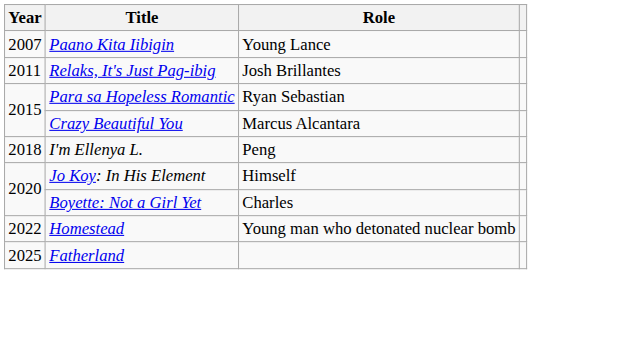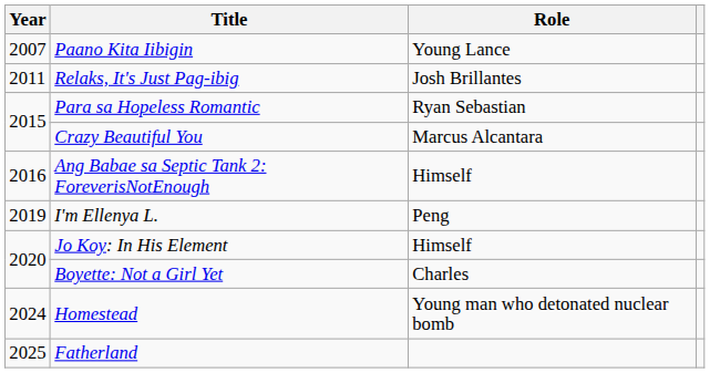+ row: 2016 | Ang Babae sa Septic Tank 2: ForeverisNotEnough | Himself
I'm Ellenya L. | Year: 2018 -> 2019
Homestead | Year: 2022 -> 2024
